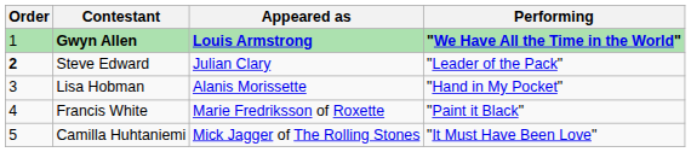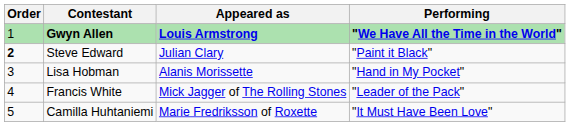Steve Edward | Performing: "Leader of the Pack" -> "Paint it Black"
Francis White | Appeared as: Marie Fredriksson of Roxette -> Mick Jagger of The Rolling Stones
Francis White | Performing: "Paint it Black" -> "Leader of the Pack"
Camilla Huhtaniemi | Appeared as: Mick Jagger of The Rolling Stones -> Marie Fredriksson of Roxette
